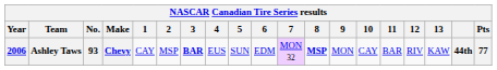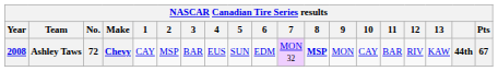Ashley Taws | Year: 2006 -> 2008
Ashley Taws | No.: 93 -> 72
Ashley Taws | 3: bold -> normal
Ashley Taws | Pts: 77 -> 67
